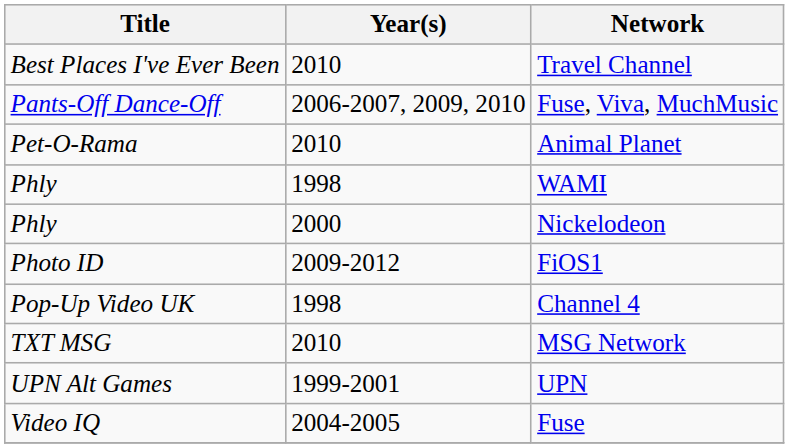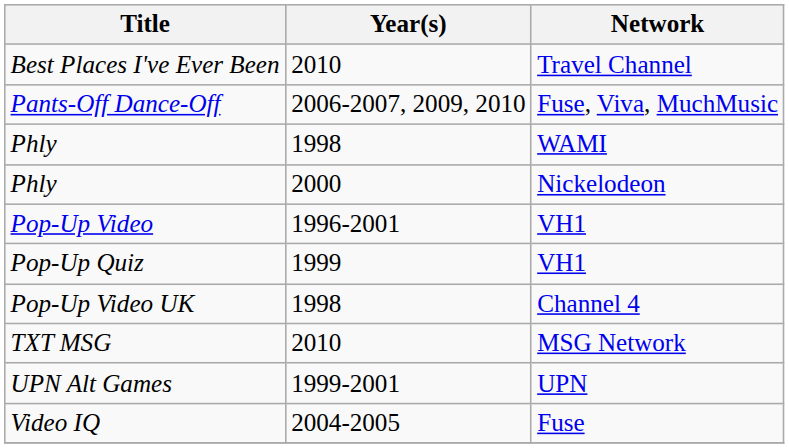- row: Pet-O-Rama | 2010 | Animal Planet
- row: Photo ID | 2009-2012 | FiOS1
+ row: Pop-Up Video | 1996-2001 | VH1
+ row: Pop-Up Quiz | 1999 | VH1
